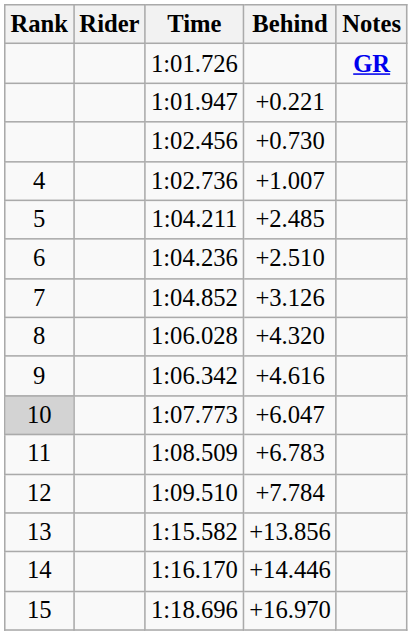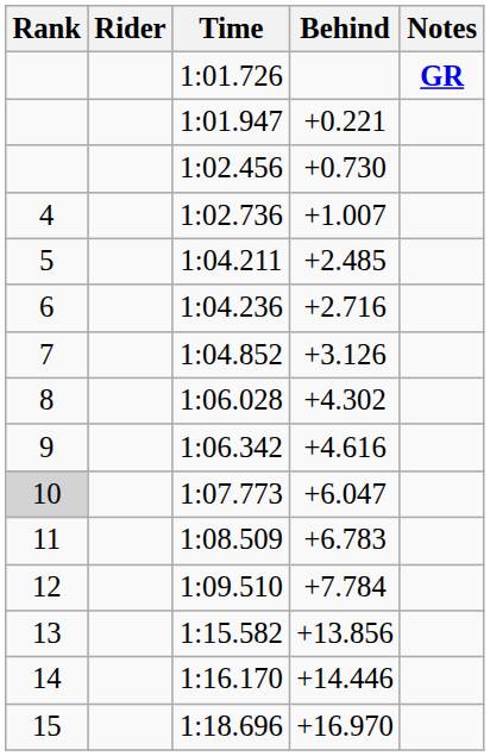1:04.236 | Behind: +2.510 -> +2.716
1:06.028 | Behind: +4.320 -> +4.302
